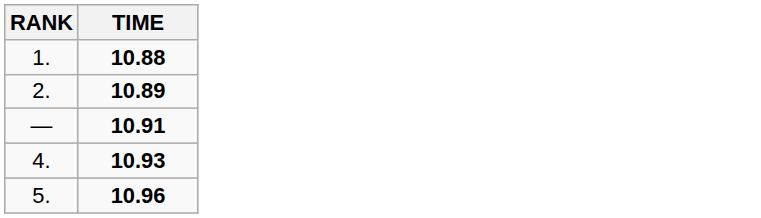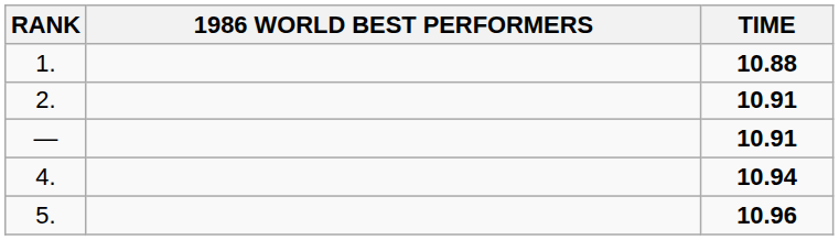+ column: 1986 WORLD BEST PERFORMERS
2. | TIME: 10.89 -> 10.91
4. | TIME: 10.93 -> 10.94
